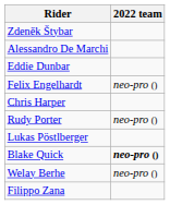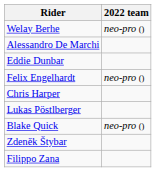rows swapped: Welay Berhe <-> Zdeněk Štybar
- row: Rudy Porter | neo-pro ()
Blake Quick | 2022 team: bold -> normal
